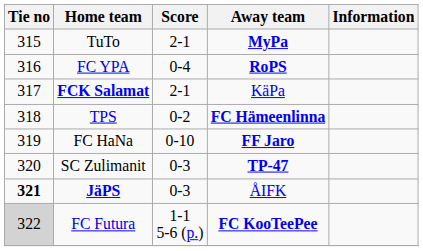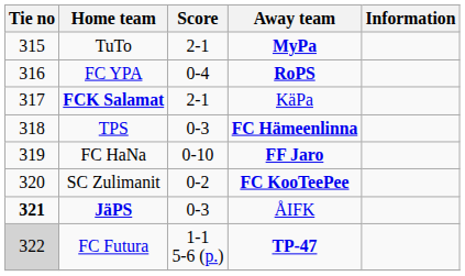TPS | Score: 0-2 -> 0-3
SC Zulimanit | Score: 0-3 -> 0-2
SC Zulimanit | Away team: TP-47 -> FC KooTeePee
FC Futura | Away team: FC KooTeePee -> TP-47
